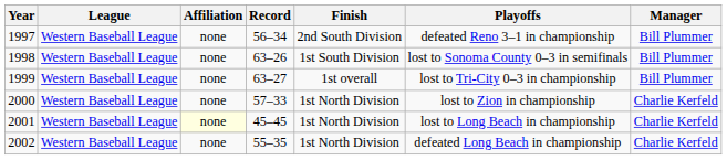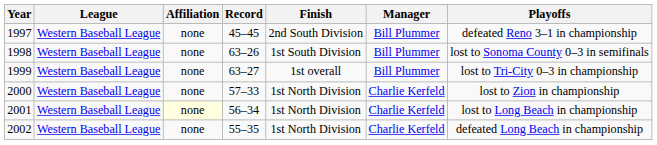columns swapped: Manager <-> Playoffs
1997 | Record: 56–34 -> 45–45
2001 | Record: 45–45 -> 56–34
